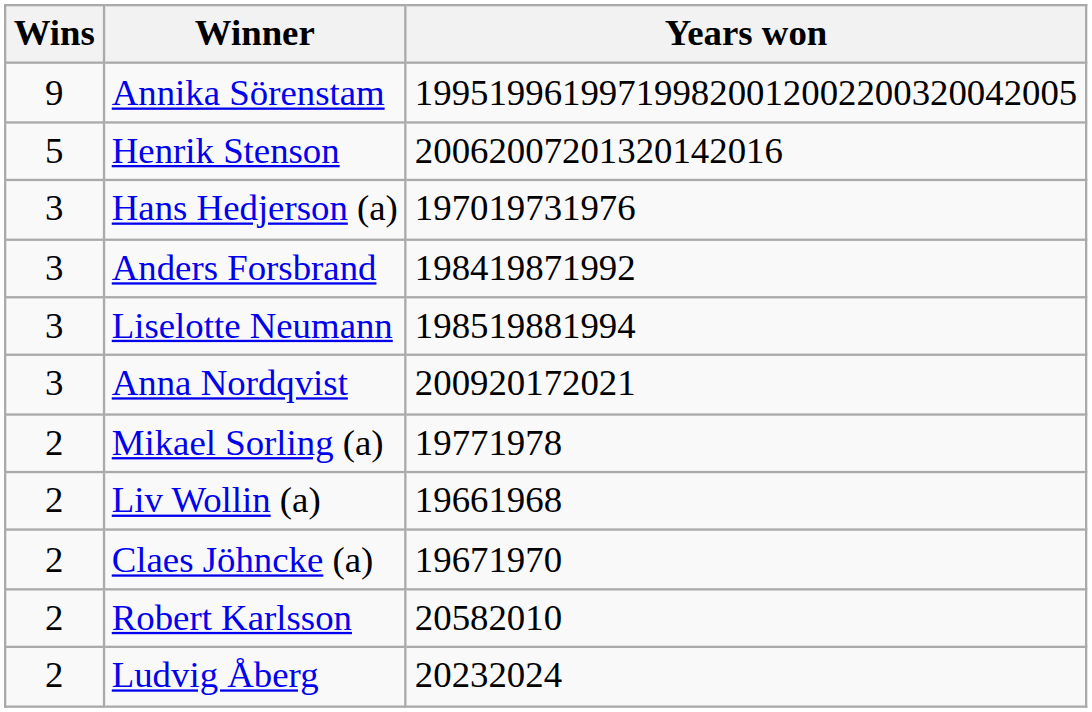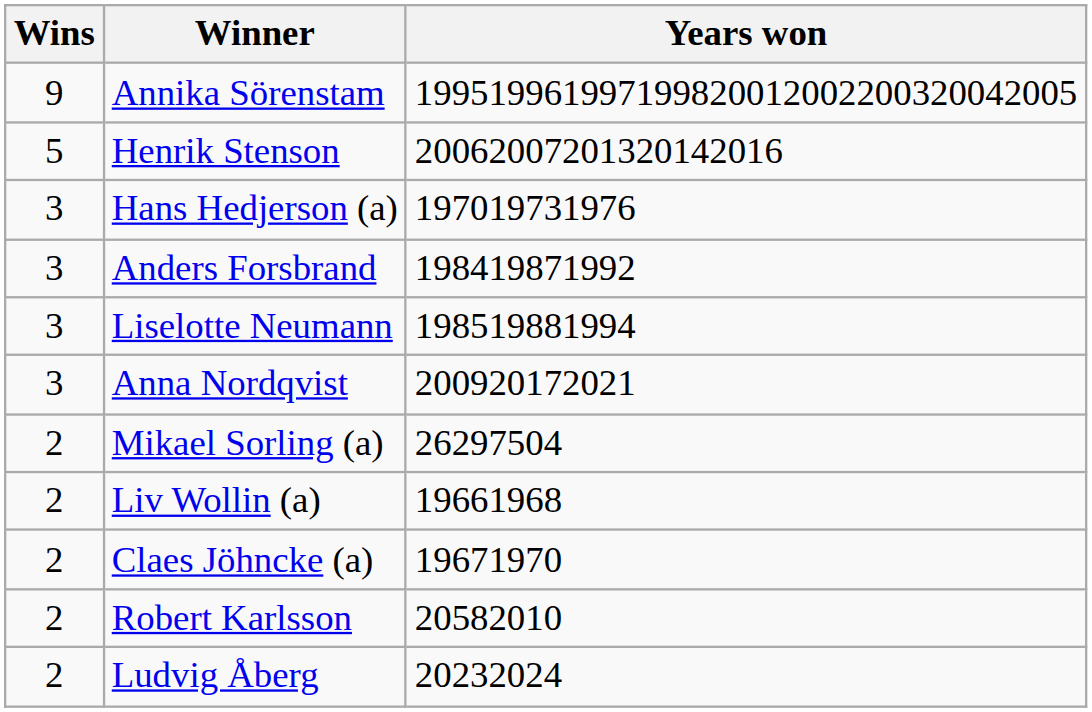Mikael Sorling (a) | Years won: 19771978 -> 26297504
